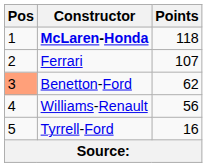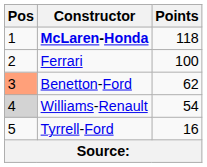Ferrari | Points: 107 -> 100
Williams-Renault | Pos: no background -> lightgrey background
Williams-Renault | Points: 56 -> 54
